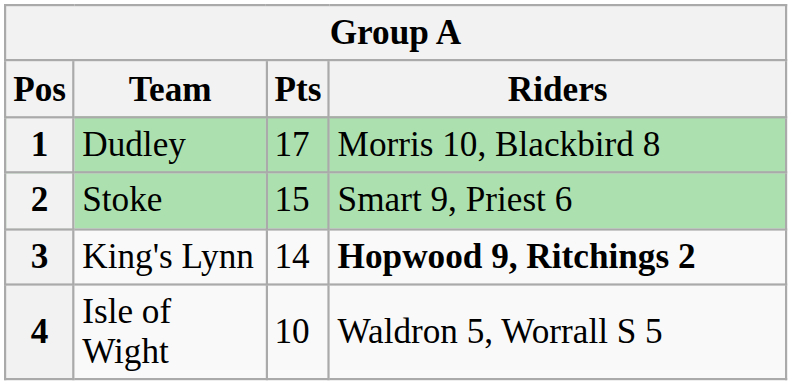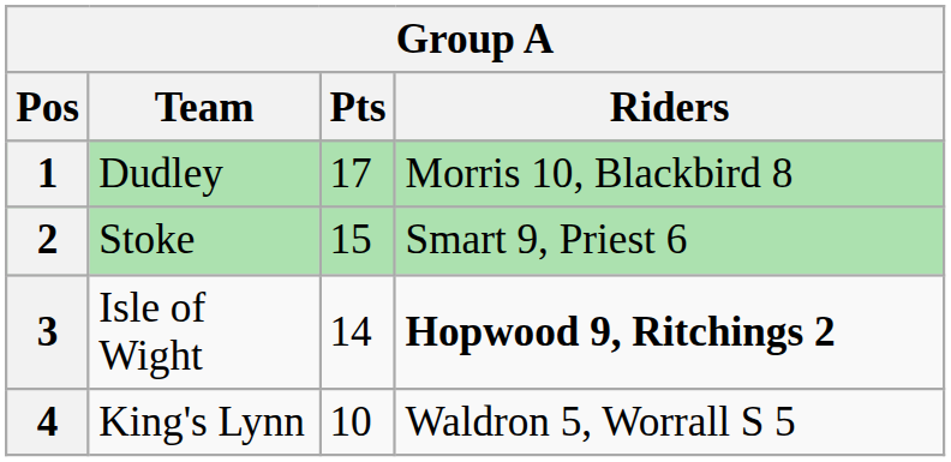3 | Team: King's Lynn -> Isle of Wight
4 | Team: Isle of Wight -> King's Lynn
